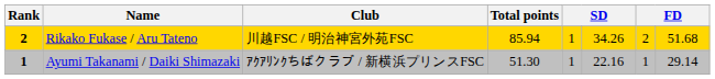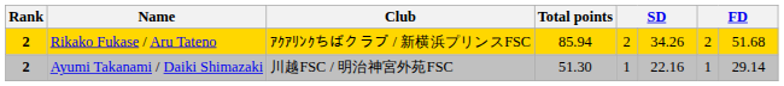Rikako Fukase / Aru Tateno | Club: 川越FSC / 明治神宮外苑FSC -> ｱｸｱﾘﾝｸちばクラブ / 新横浜プリンスFSC
Rikako Fukase / Aru Tateno | column 5: 1 -> 2
Ayumi Takanami / Daiki Shimazaki | Rank: 1 -> 2
Ayumi Takanami / Daiki Shimazaki | Club: ｱｸｱﾘﾝｸちばクラブ / 新横浜プリンスFSC -> 川越FSC / 明治神宮外苑FSC
